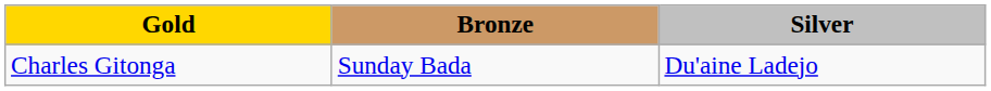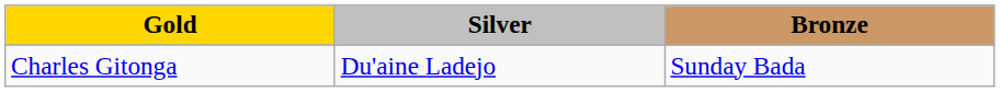columns swapped: Silver <-> Bronze
